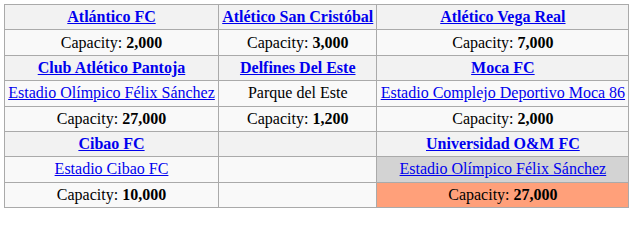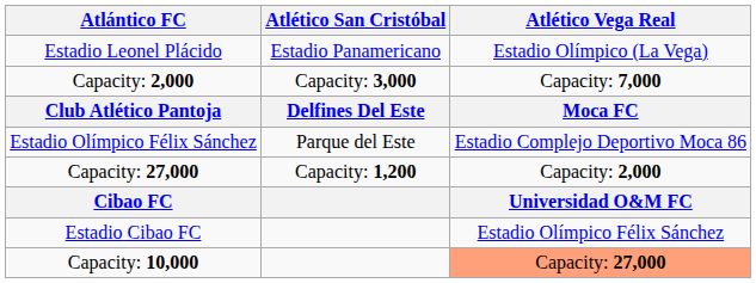+ row: Estadio Leonel Plácido | Estadio Panamericano | Estadio Olímpico (La Vega)
Estadio Cibao FC | Atlético Vega Real: lightgrey background -> no background
